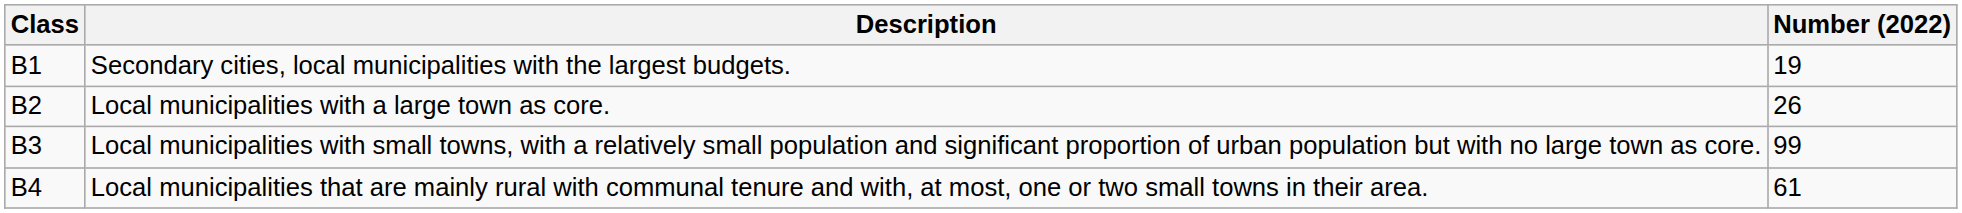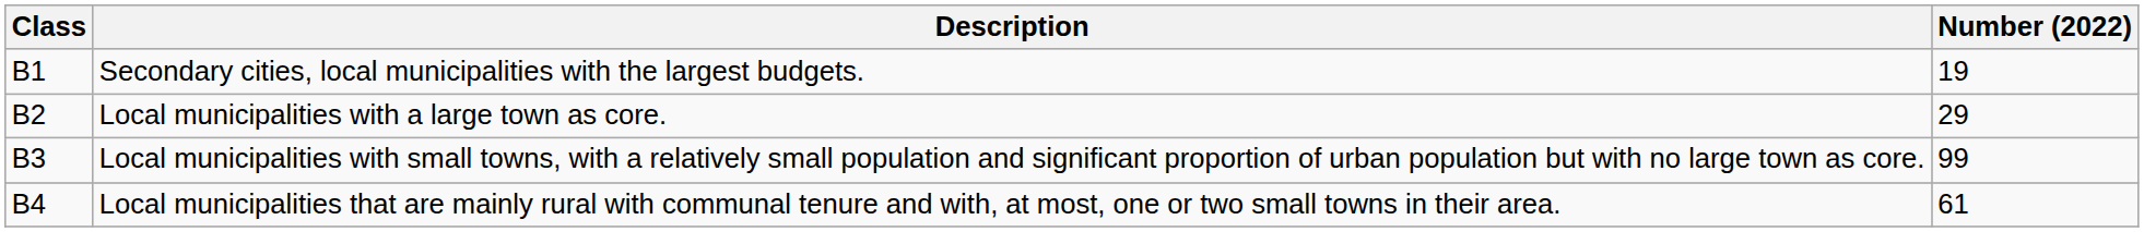Local municipalities with a large town as core. | Number (2022): 26 -> 29
